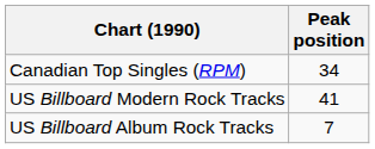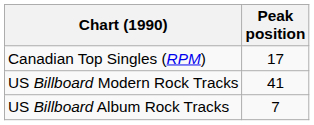Canadian Top Singles (RPM) | Peak position: 34 -> 17
